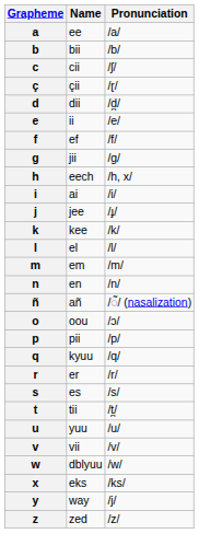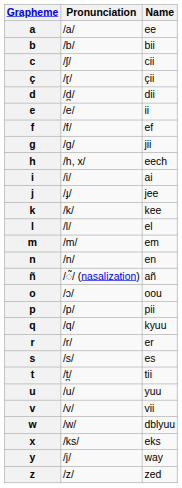columns swapped: Pronunciation <-> Name
